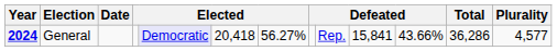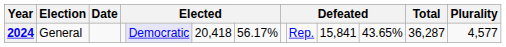2024 | column 7: 56.27% -> 56.17%
2024 | column 11: 43.66% -> 43.65%
2024 | Total: 36,286 -> 36,287
